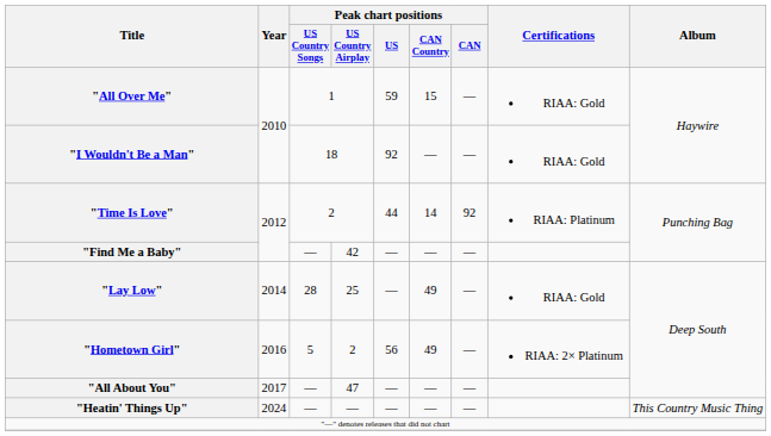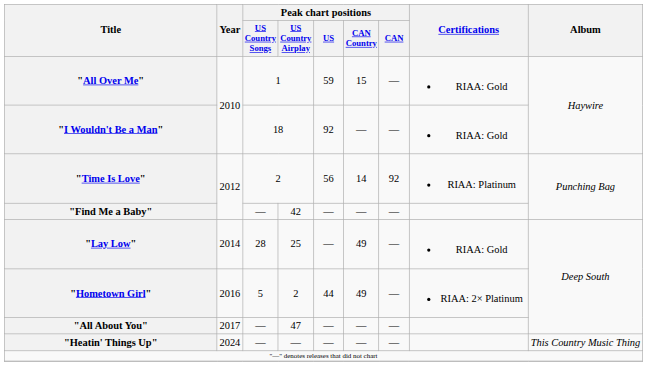"Time Is Love" | Peak chart positions / US: 44 -> 56
"Hometown Girl" | Peak chart positions / US: 56 -> 44
